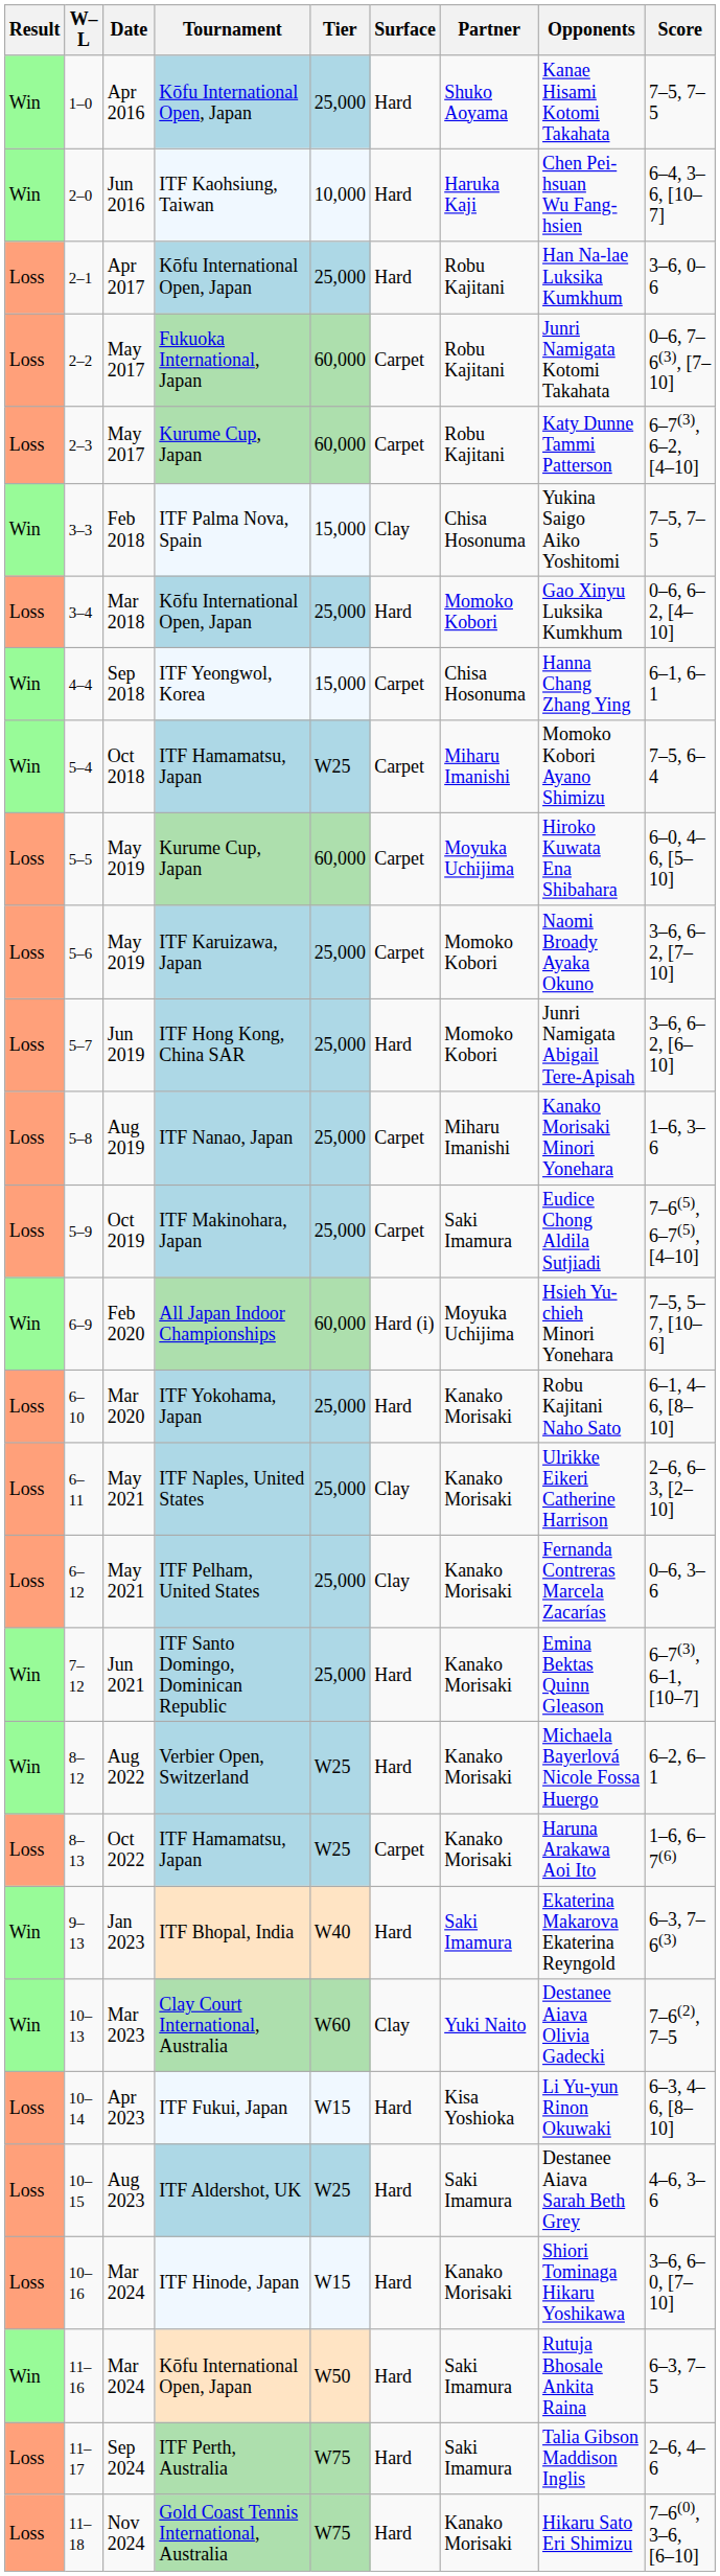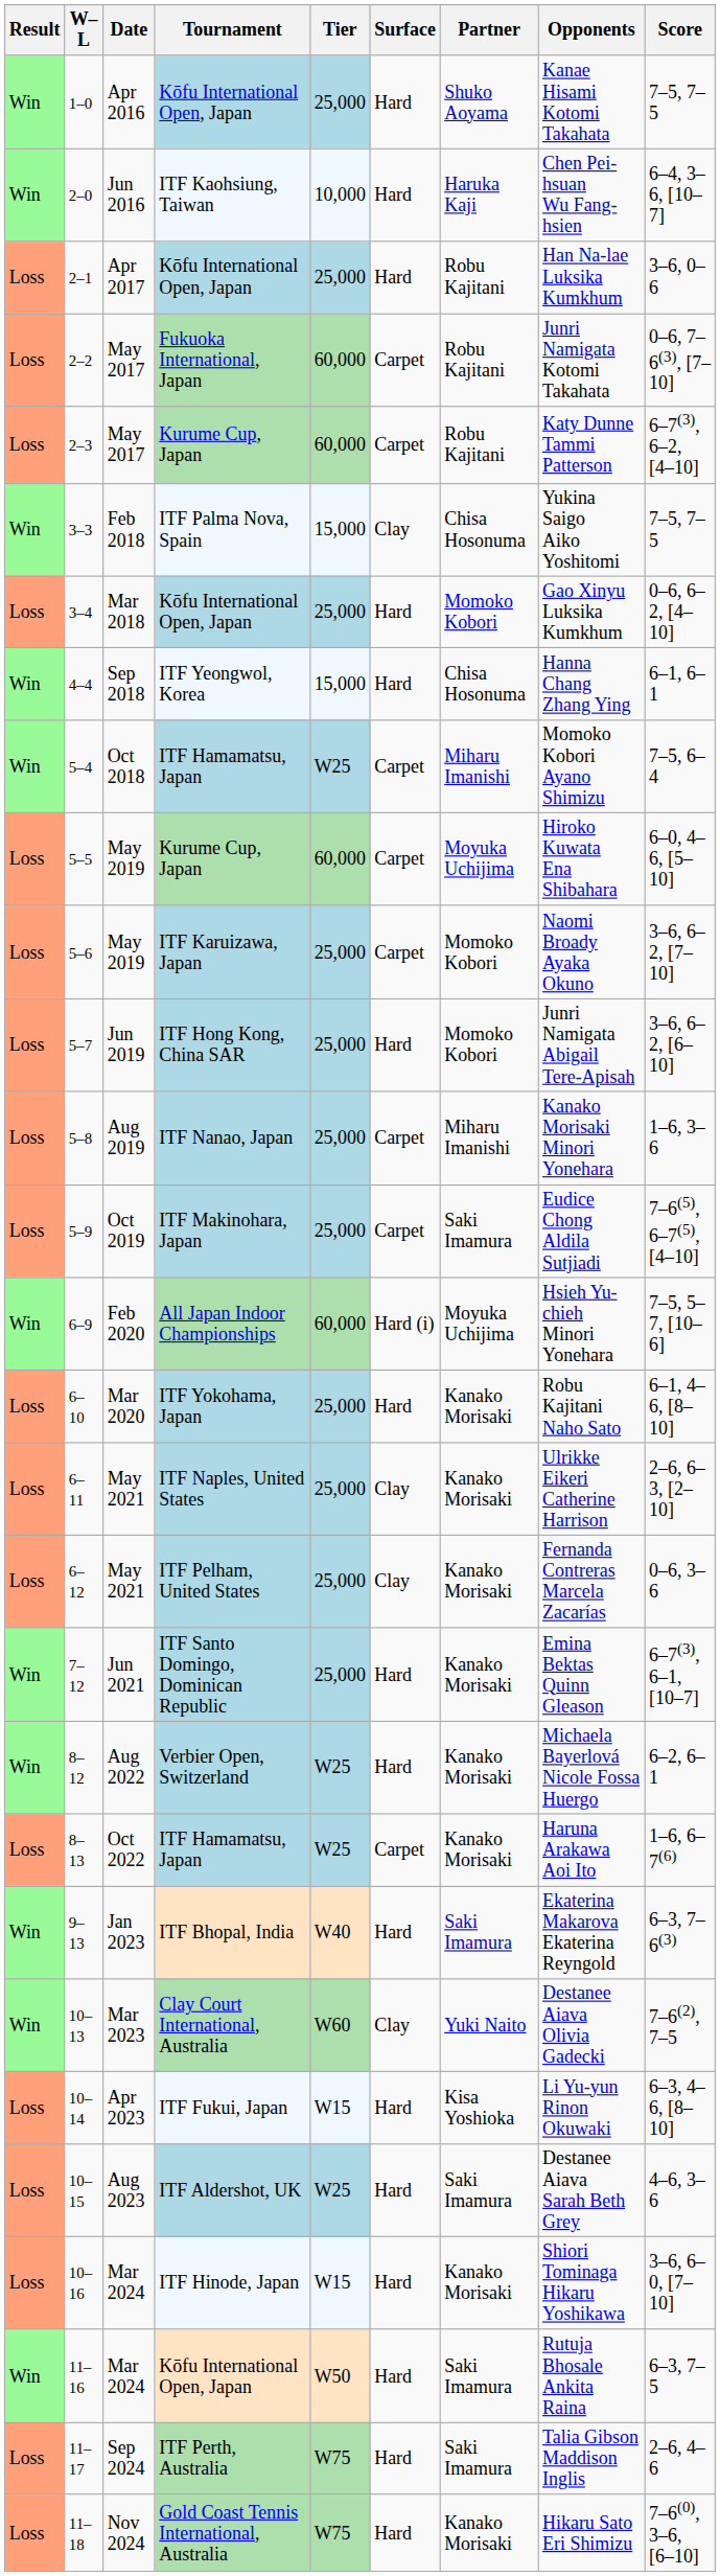4–4 | Surface: Carpet -> Hard
